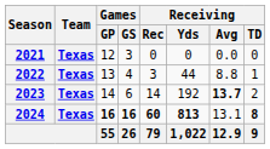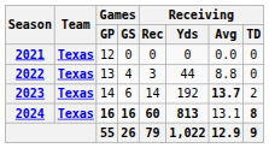2021 | Games / GS: 3 -> 0
2022 | Receiving / TD: 1 -> 0
